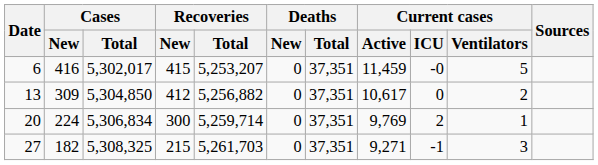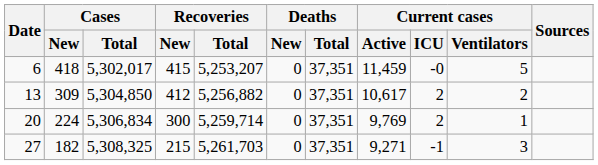6 | Cases / New: 416 -> 418
13 | Current cases / ICU: 0 -> 2
